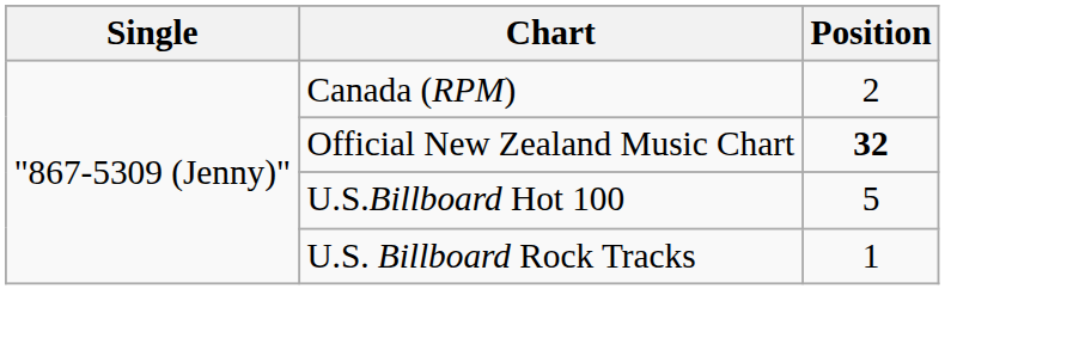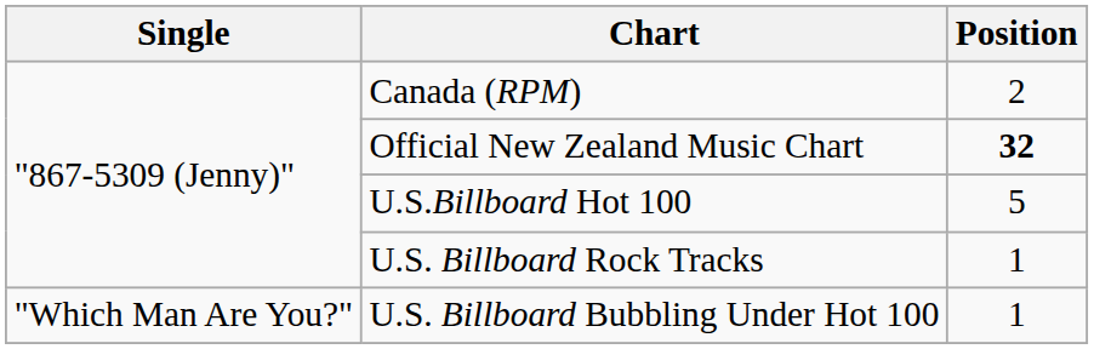+ row: "Which Man Are You?" | U.S. Billboard Bubbling Under Hot 100 | 1
